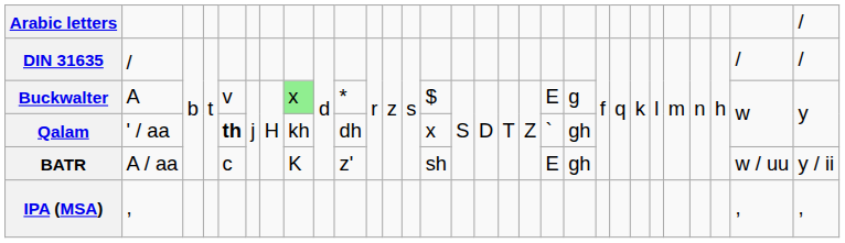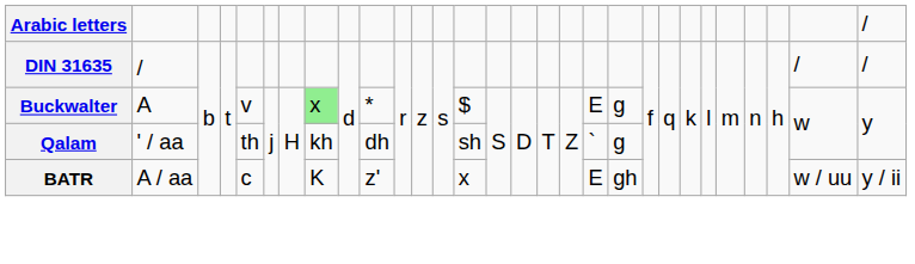Qalam | column 5: bold -> normal
Qalam | column 14: x -> sh
Qalam | column 20: gh -> g
BATR | column 14: sh -> x
- row: IPA (MSA) | , | , | ,
